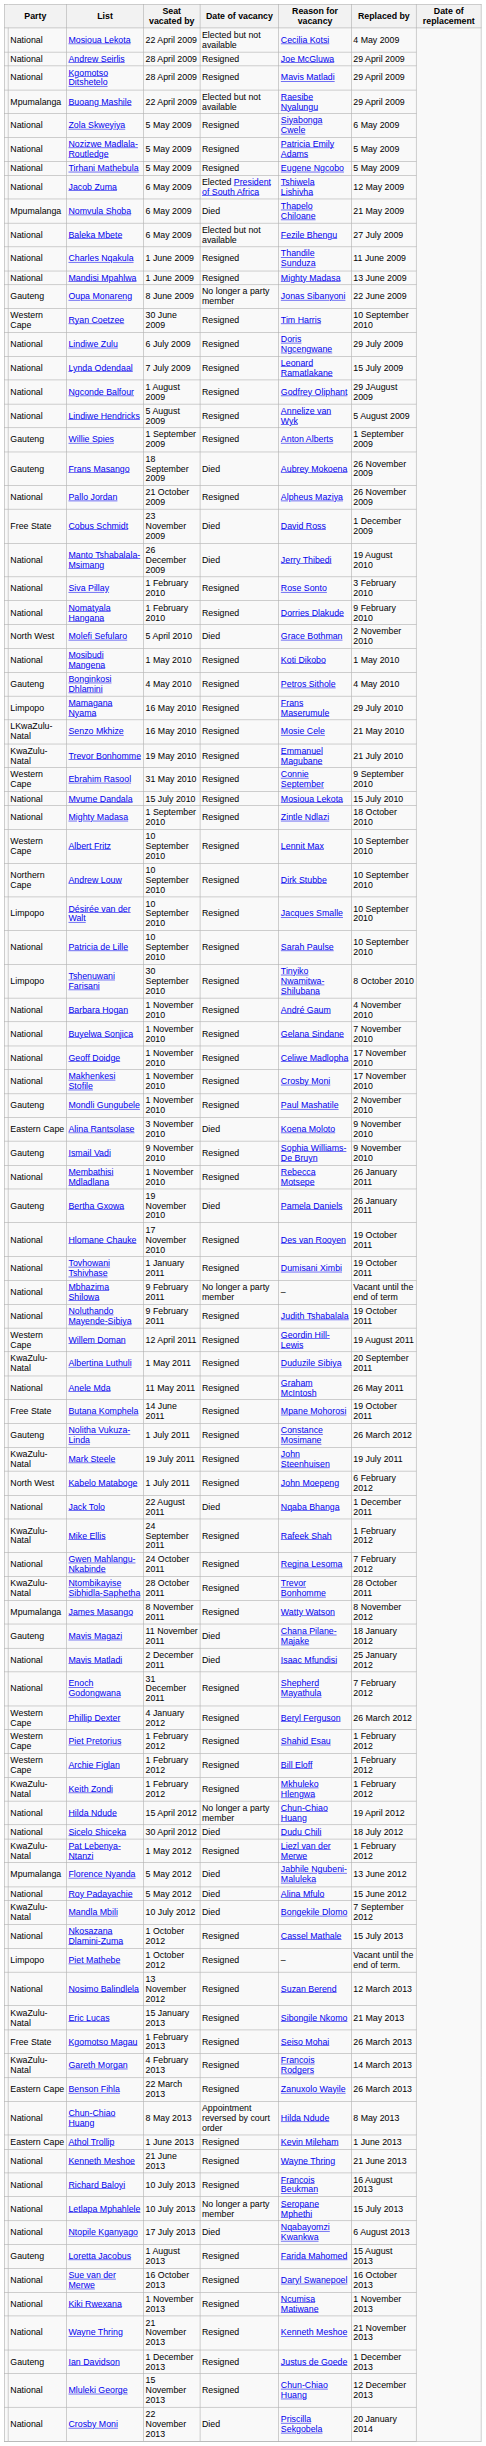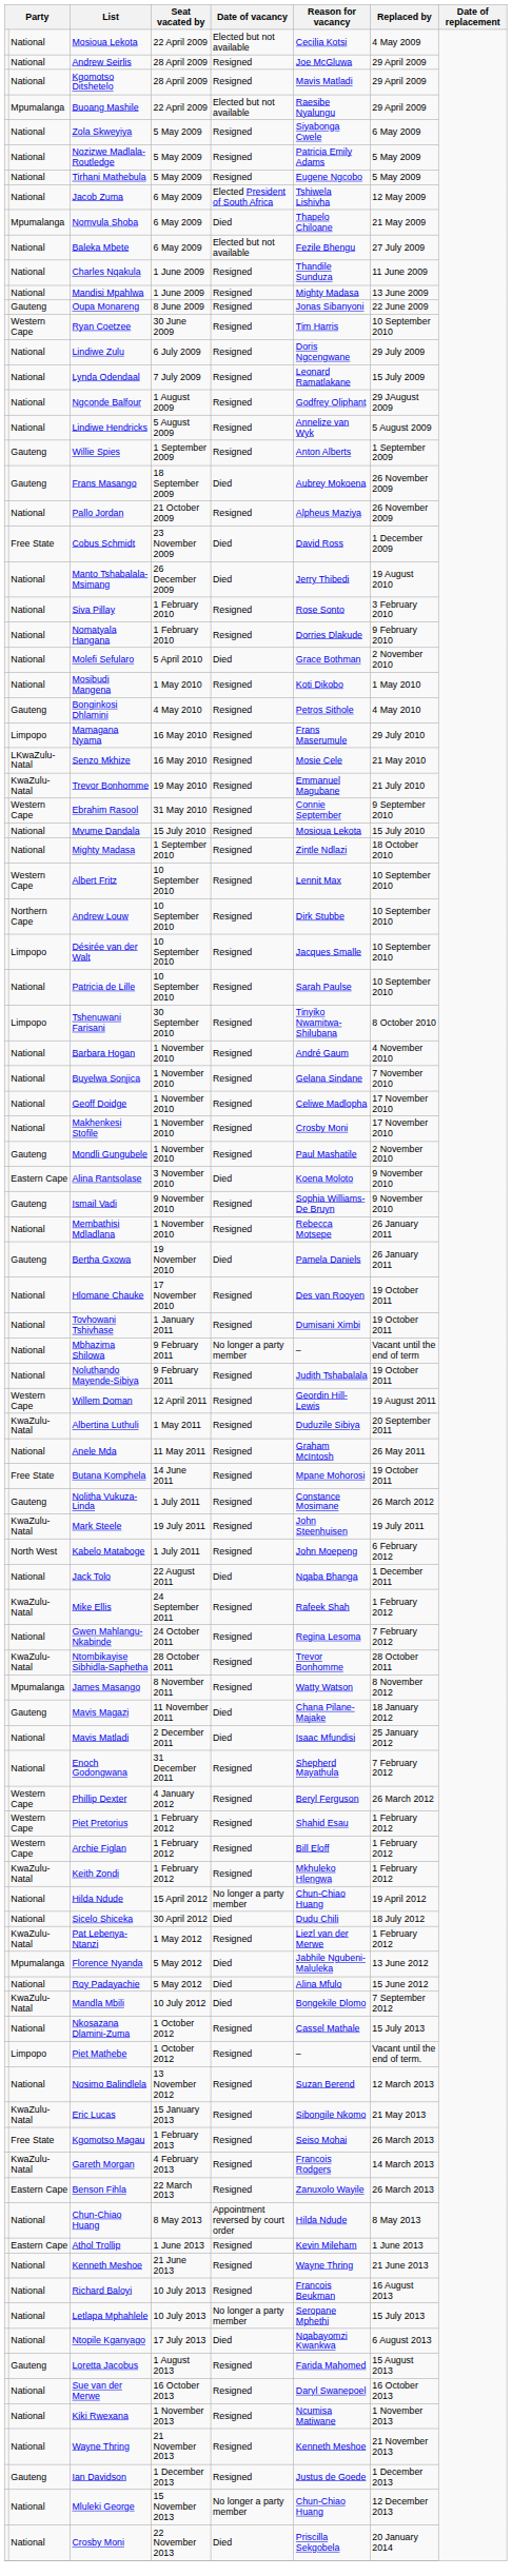Oupa Monareng | Date of vacancy: No longer a party member -> Resigned
Molefi Sefularo | column 2: North West -> National
Mluleki George | Date of vacancy: Resigned -> No longer a party member
